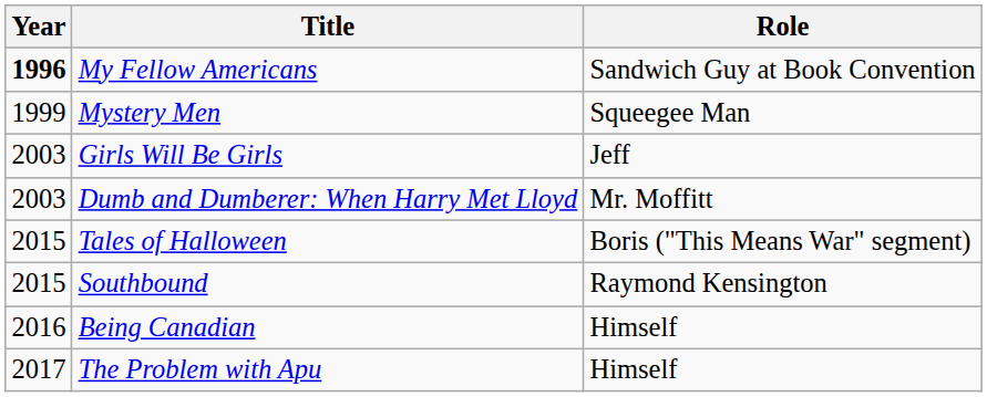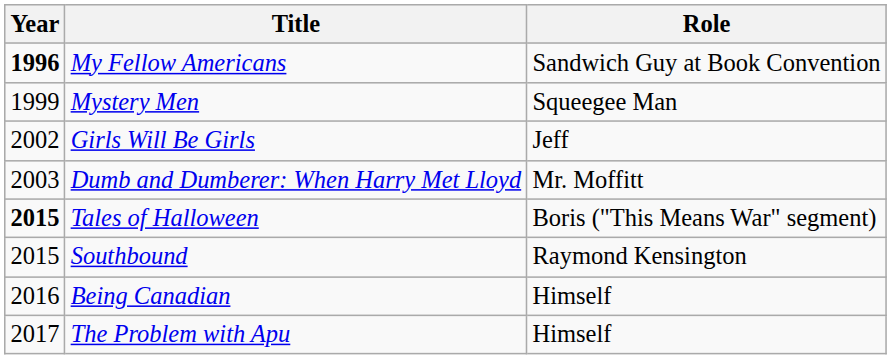Girls Will Be Girls | Year: 2003 -> 2002
Tales of Halloween | Year: normal -> bold
